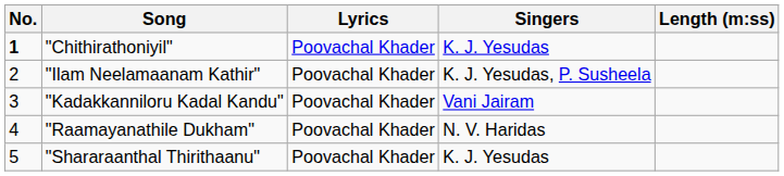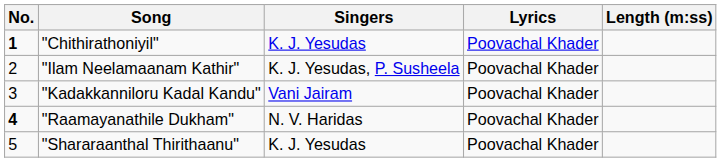columns swapped: Singers <-> Lyrics
"Raamayanathile Dukham" | No.: normal -> bold
